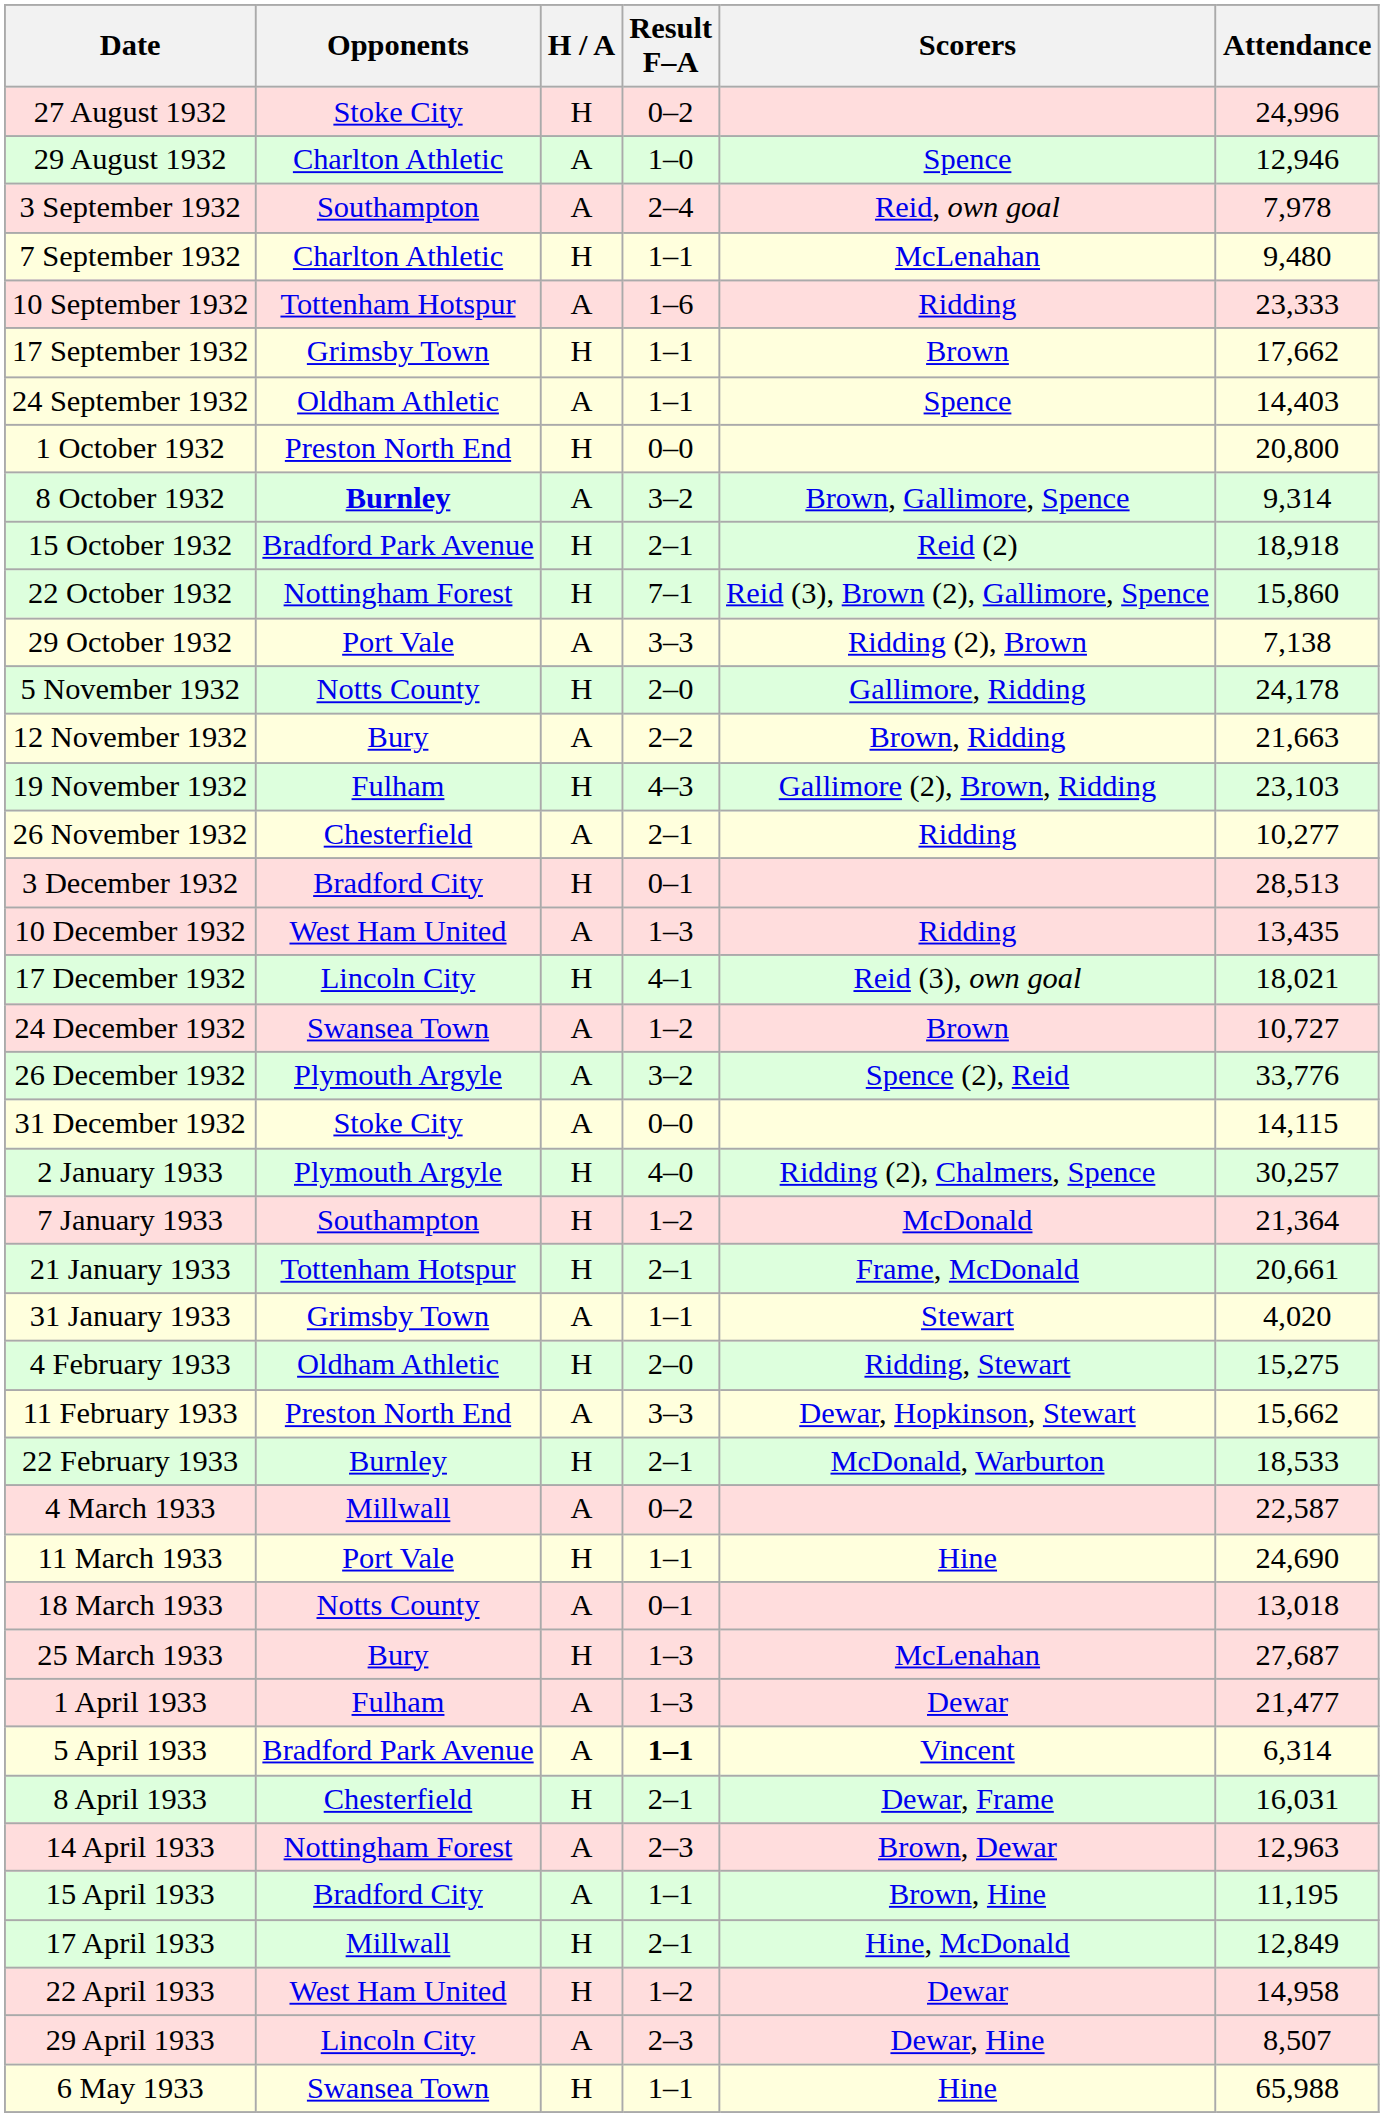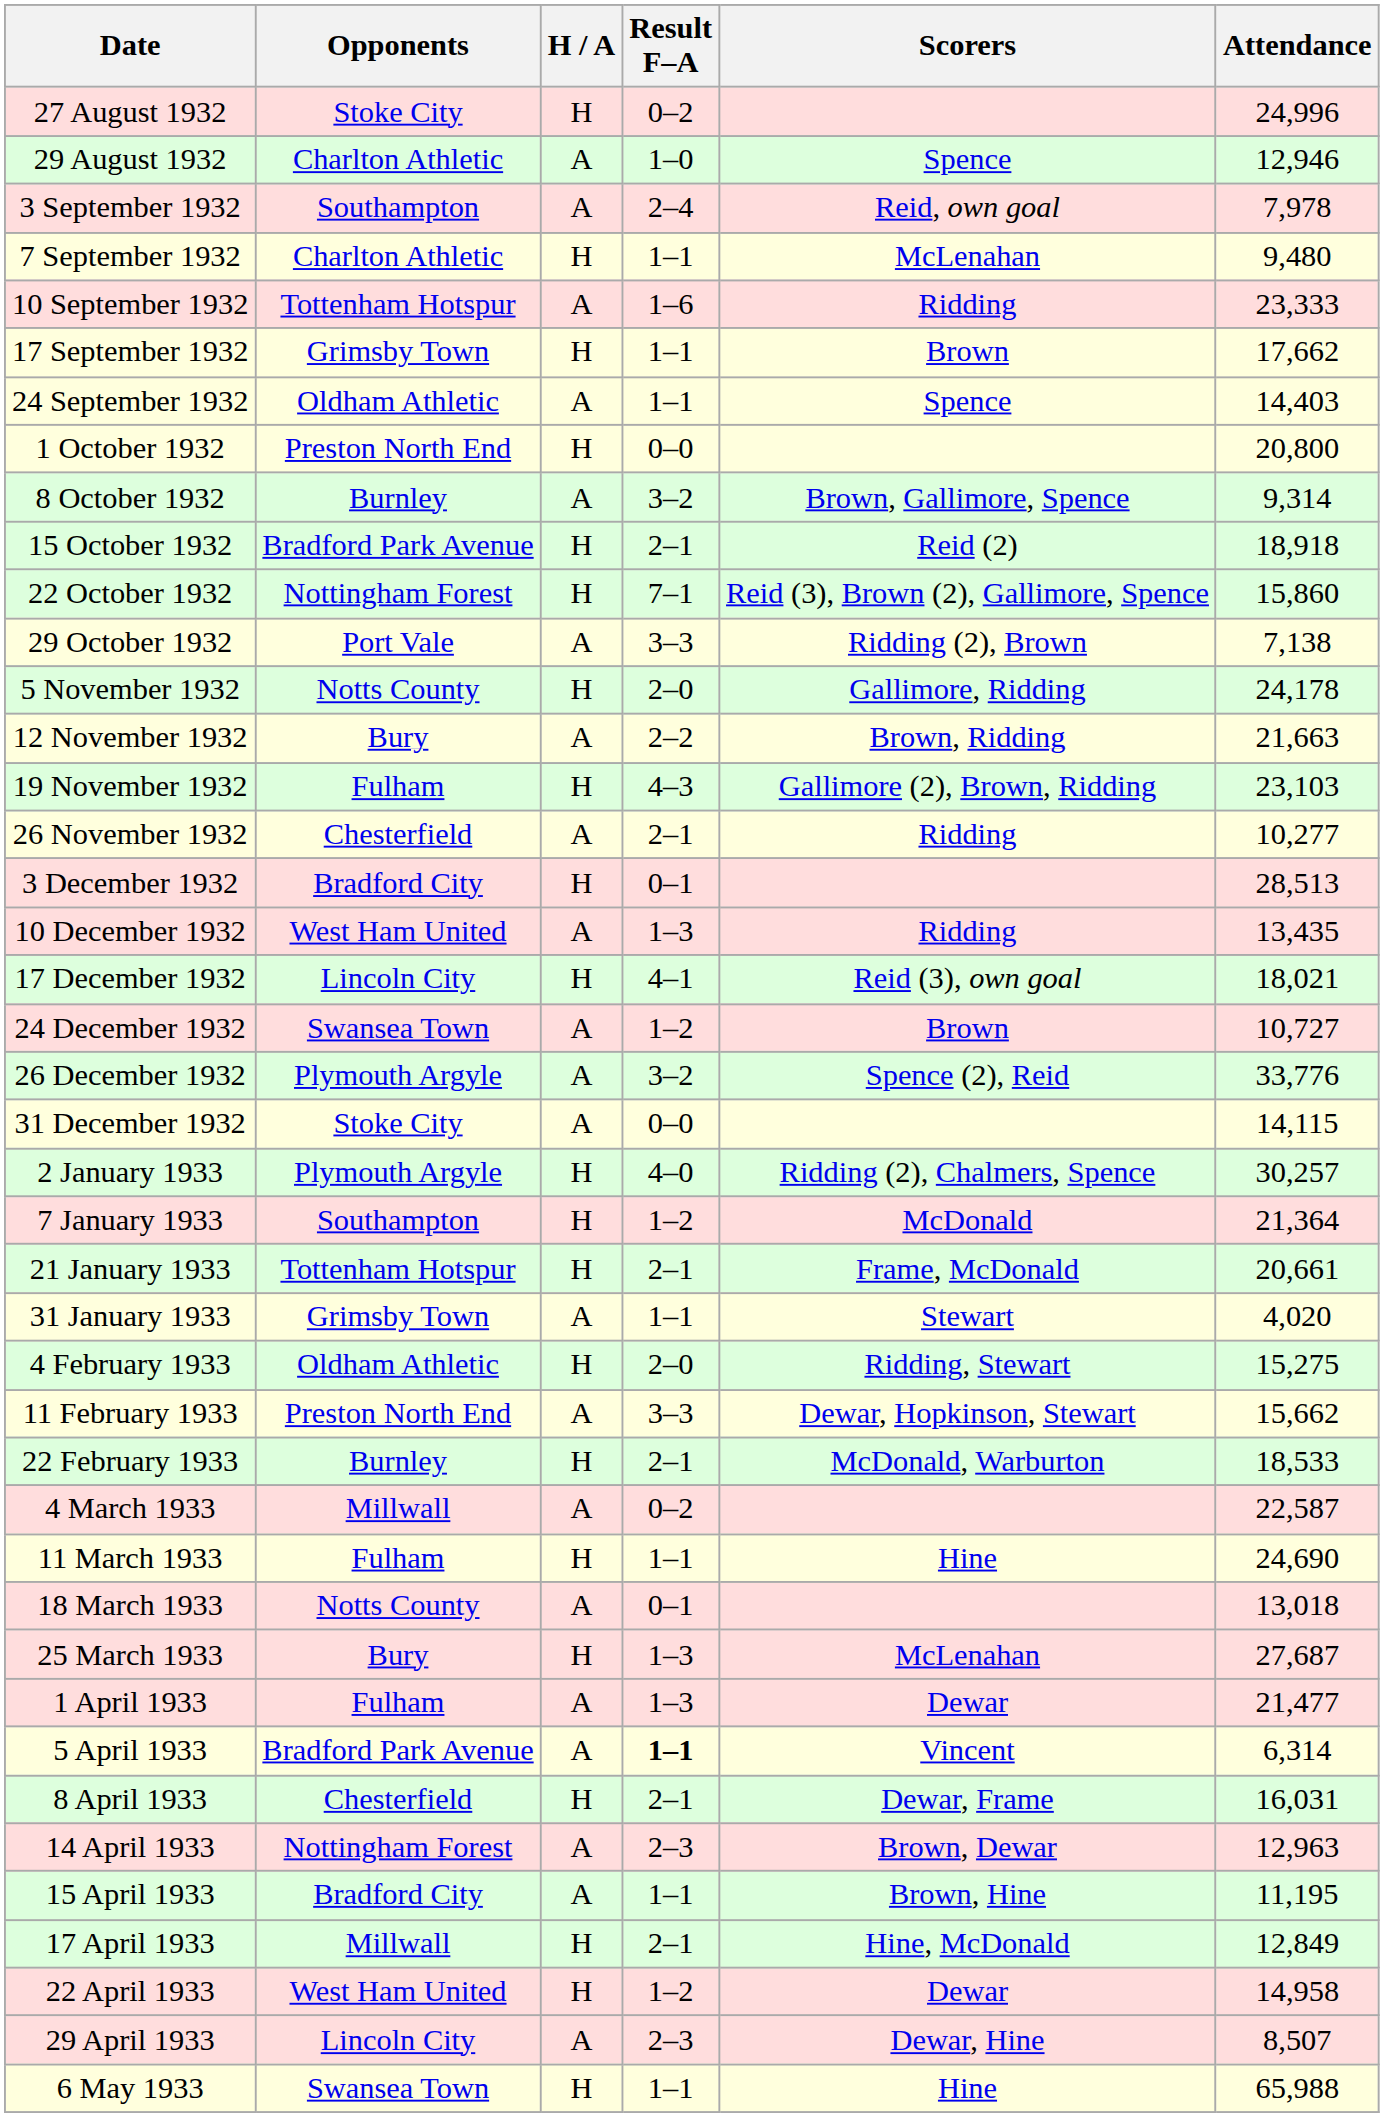8 October 1932 | Opponents: bold -> normal
11 March 1933 | Opponents: Port Vale -> Fulham
